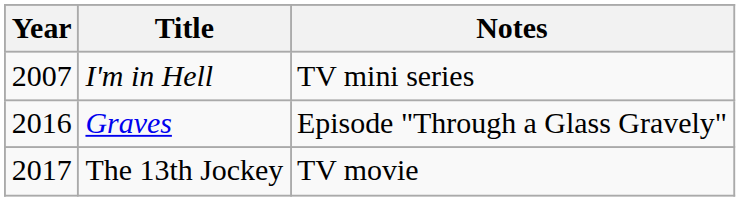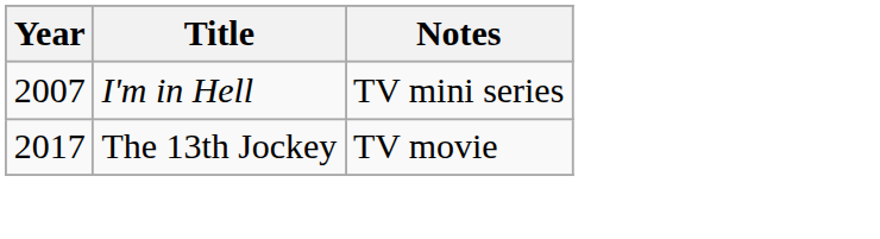- row: 2016 | Graves | Episode "Through a Glass Gravely"
